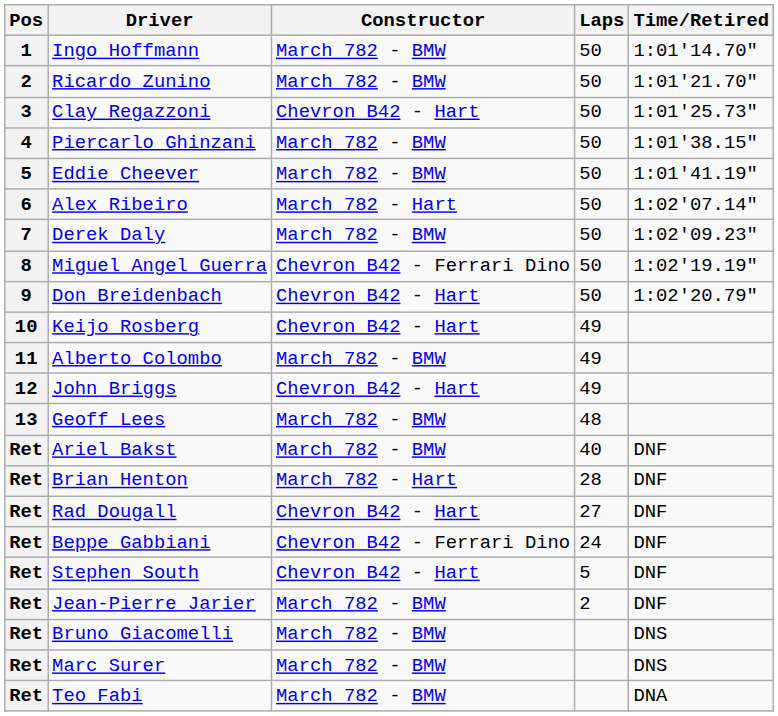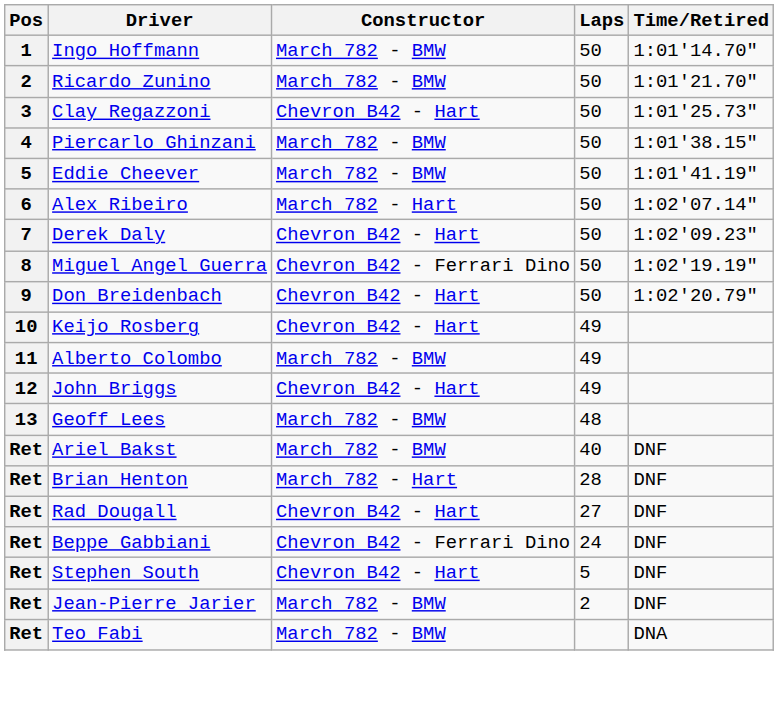Derek Daly | Constructor: March 782 - BMW -> Chevron B42 - Hart
- row: Ret | Bruno Giacomelli | March 782 - BMW | DNS
- row: Ret | Marc Surer | March 782 - BMW | DNS
